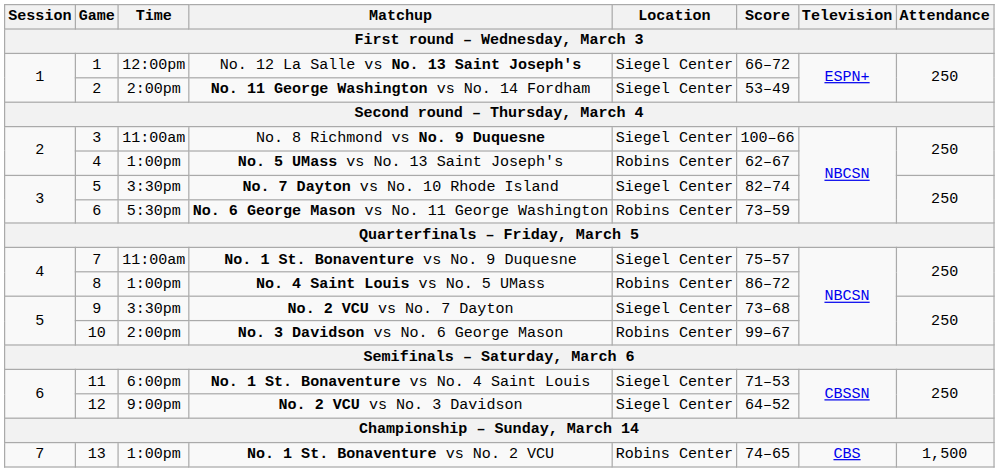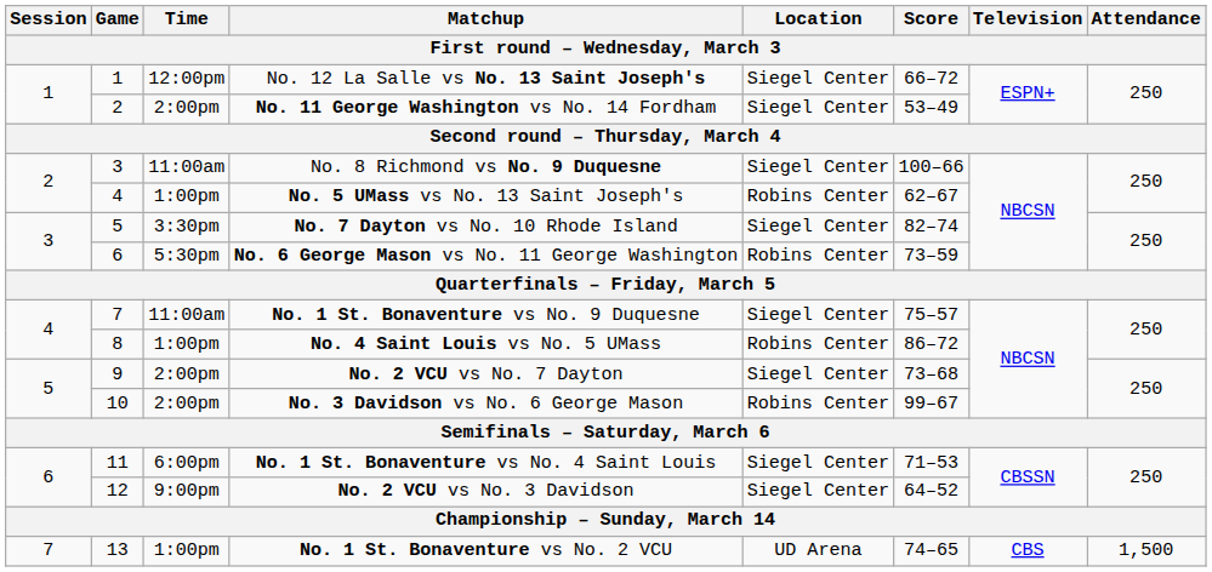No. 2 VCU vs No. 7 Dayton | Time: 3:30pm -> 2:00pm
No. 1 St. Bonaventure vs No. 2 VCU | Location: Robins Center -> UD Arena
